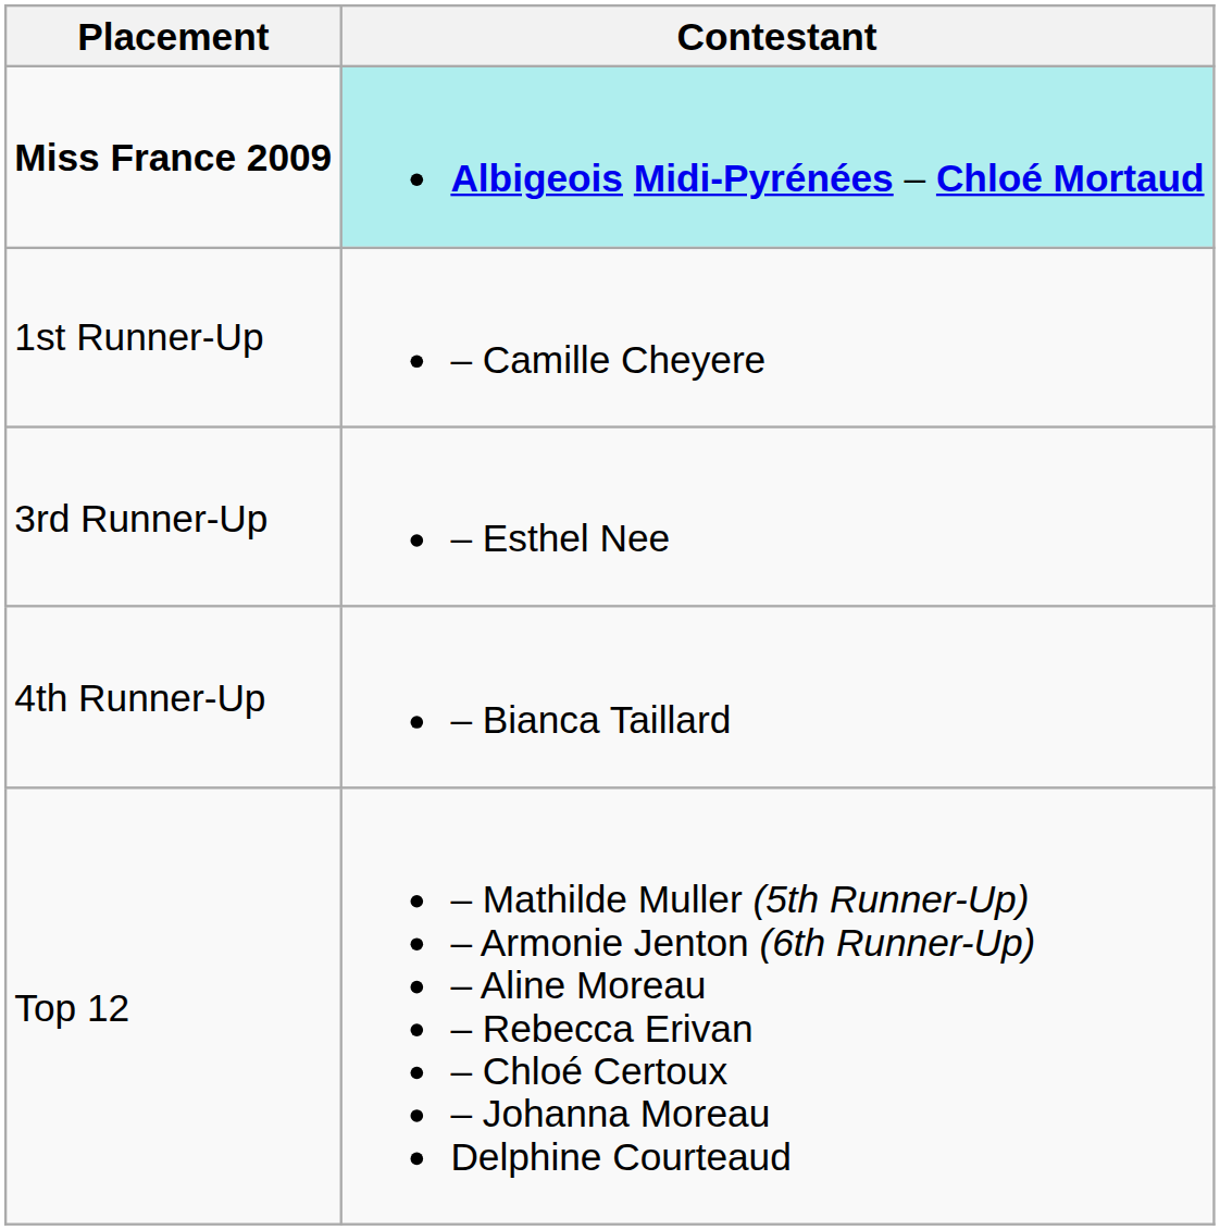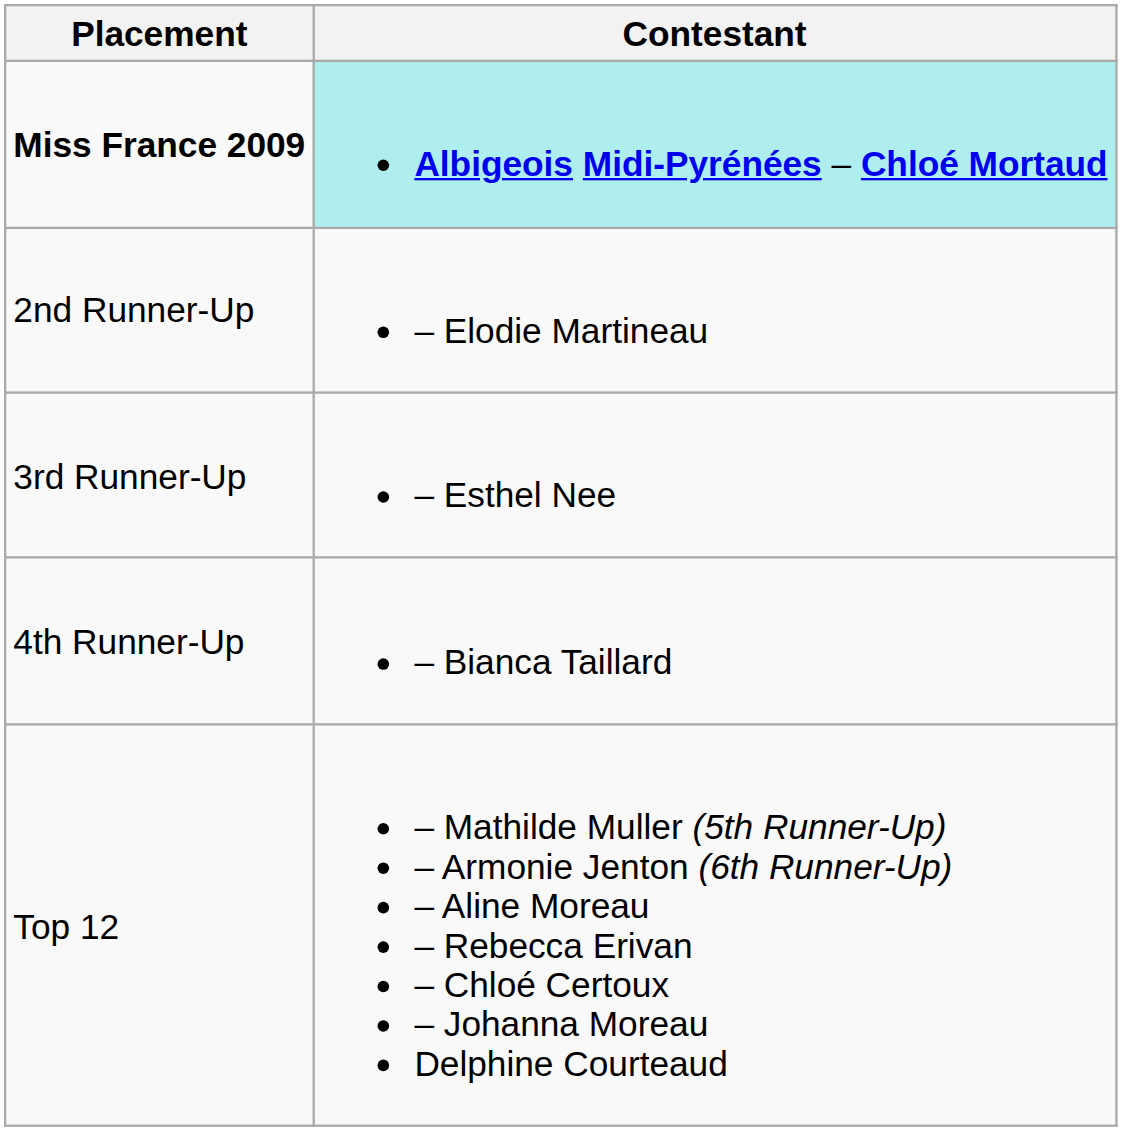- row: 1st Runner-Up | – Camille Cheyere
+ row: 2nd Runner-Up | – Elodie Martineau
